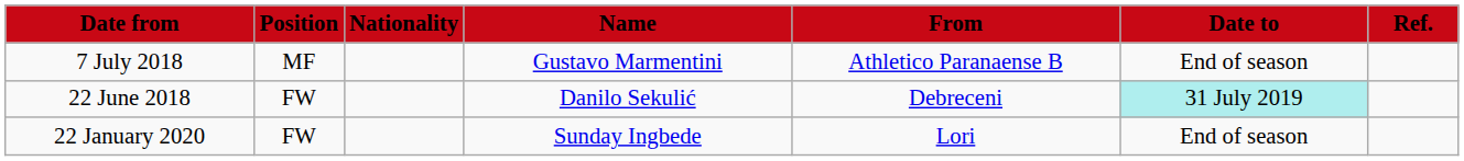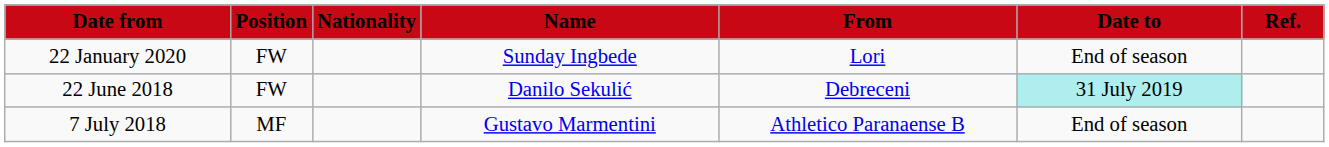rows swapped: 7 July 2018 <-> 22 January 2020
